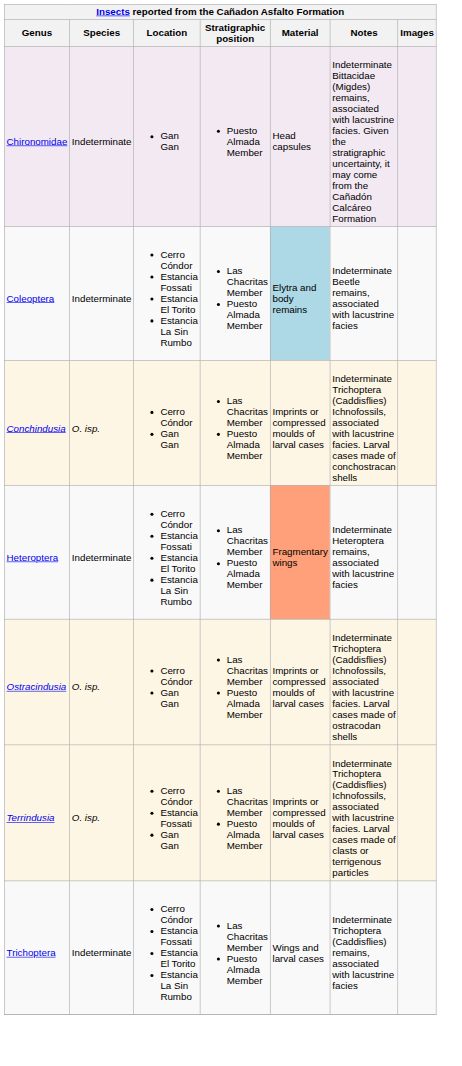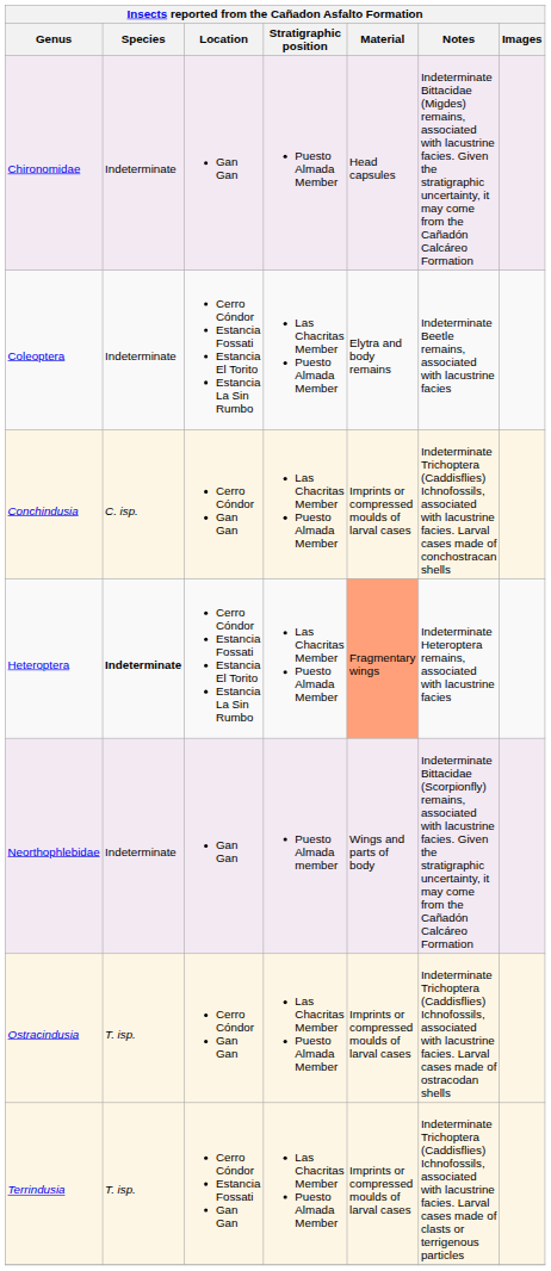Coleoptera | Material: lightblue background -> no background
Conchindusia | Species: O. isp. -> C. isp.
Heteroptera | Species: normal -> bold
+ row: Neorthophlebidae | Indeterminate | Gan Gan | Puesto Almada member | Wings and parts of body | Indeterminate Bittacidae (Scorpionfly) remains, associated with lacustrine facies. Given the stratigraphic uncertainty, it may come from the Cañadón Calcáreo Formation
Ostracindusia | Species: O. isp. -> T. isp.
Terrindusia | Species: O. isp. -> T. isp.
- row: Trichoptera | Indeterminate | Cerro Cóndor Estancia Fossati Estancia El Torito Estancia La Sin Rumbo | Las Chacritas Member Puesto Almada Member | Wings and larval cases | Indeterminate Trichoptera (Caddisflies) remains, associated with lacustrine facies
